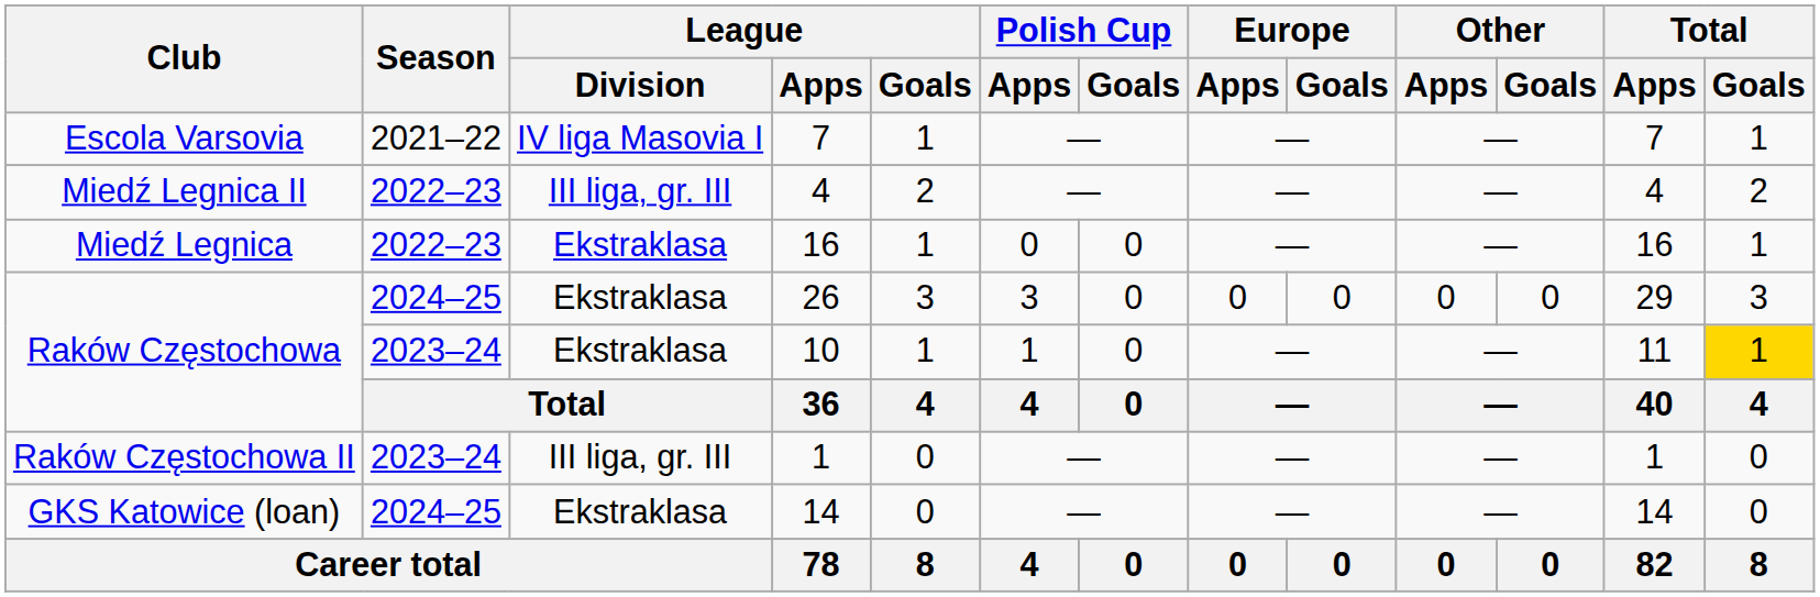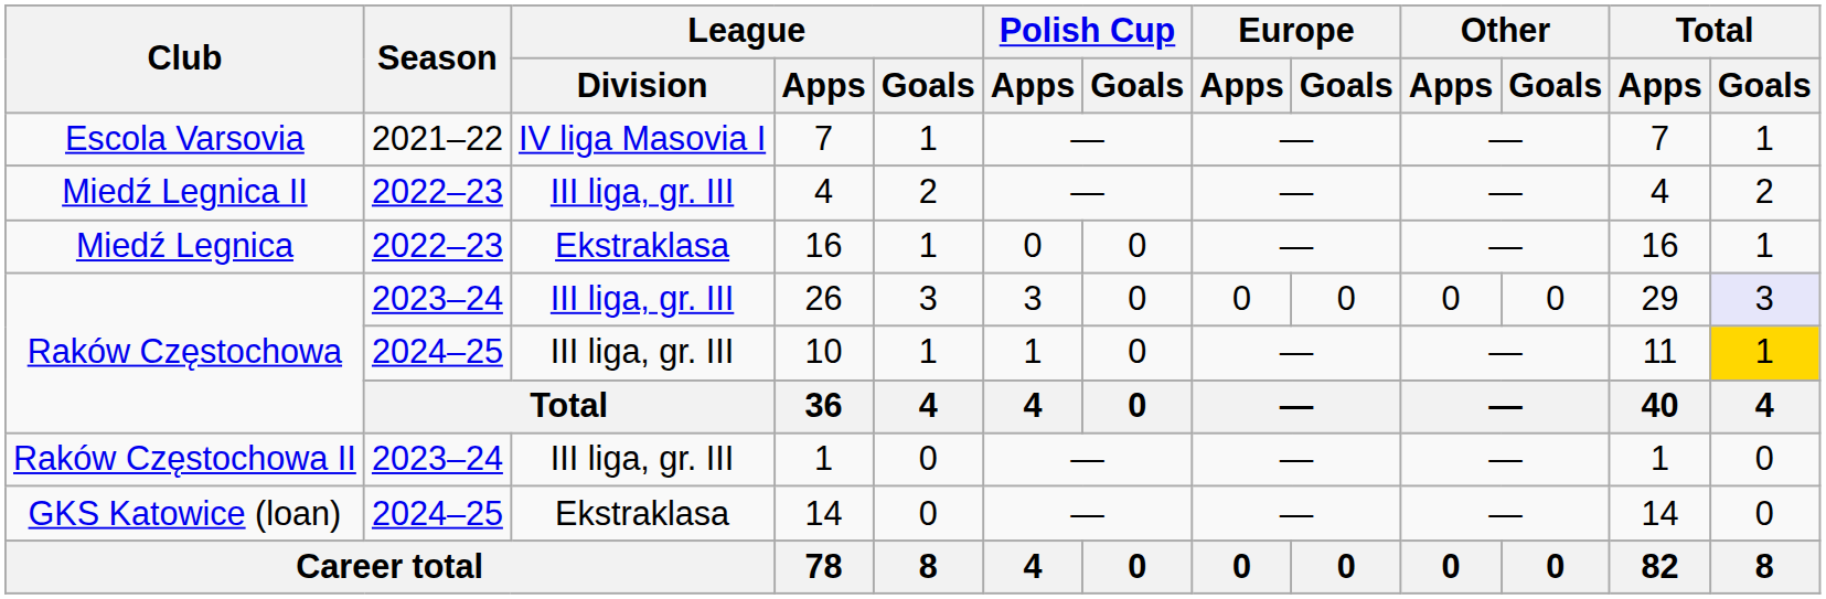26 | Season: 2024–25 -> 2023–24
26 | League / Division: Ekstraklasa -> III liga, gr. III
26 | Total / Goals: no background -> lavender background
10 | Season: 2023–24 -> 2024–25
10 | League / Division: Ekstraklasa -> III liga, gr. III
